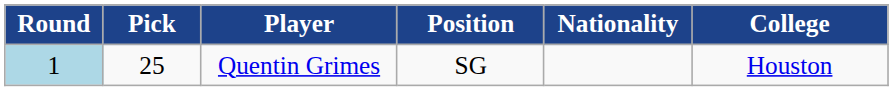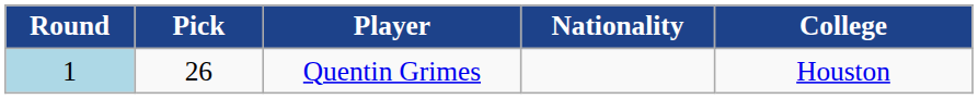- column: Position | SG
Quentin Grimes | Pick: 25 -> 26
